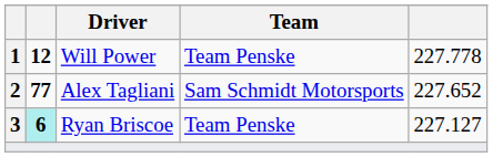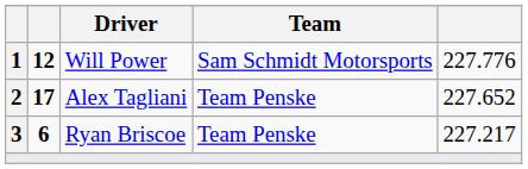Will Power | Team: Team Penske -> Sam Schmidt Motorsports
Will Power | column 5: 227.778 -> 227.776
Alex Tagliani | column 2: 77 -> 17
Alex Tagliani | Team: Sam Schmidt Motorsports -> Team Penske
Ryan Briscoe | column 2: paleturquoise background -> no background
Ryan Briscoe | column 5: 227.127 -> 227.217
